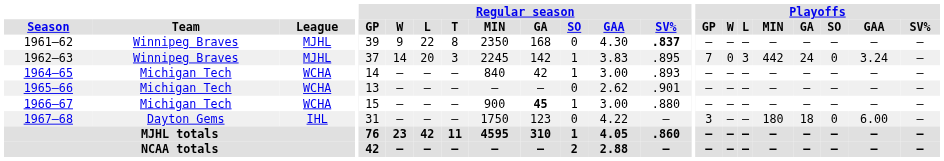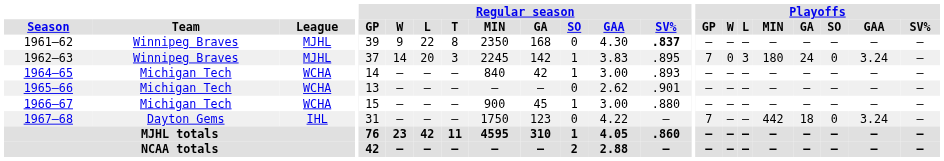1962–63 | Playoffs / MIN: 442 -> 180
1966–67 | Regular season / GA: bold -> normal
1967–68 | Playoffs / GP: 3 -> 7
1967–68 | Playoffs / MIN: 180 -> 442
1967–68 | Playoffs / GAA: 6.00 -> 3.24
